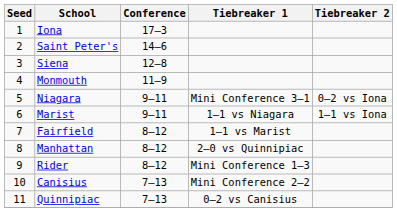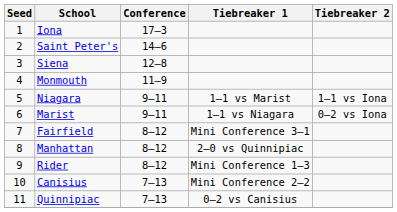Niagara | Tiebreaker 1: Mini Conference 3–1 -> 1–1 vs Marist
Niagara | Tiebreaker 2: 0–2 vs Iona -> 1–1 vs Iona
Marist | Tiebreaker 2: 1–1 vs Iona -> 0–2 vs Iona
Fairfield | Tiebreaker 1: 1–1 vs Marist -> Mini Conference 3–1
